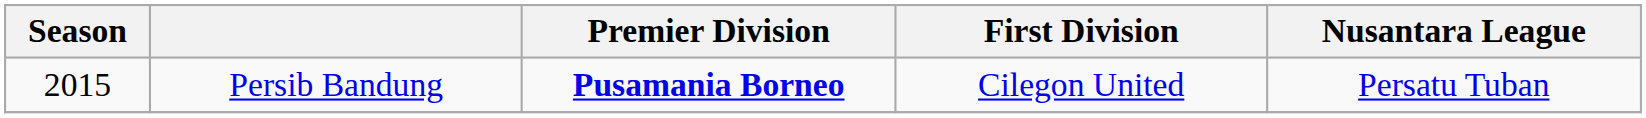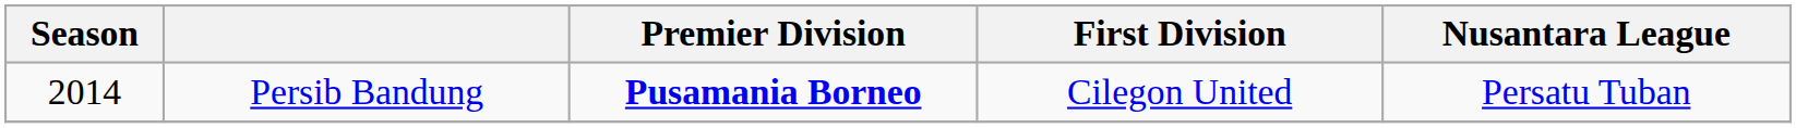Persib Bandung | Season: 2015 -> 2014
